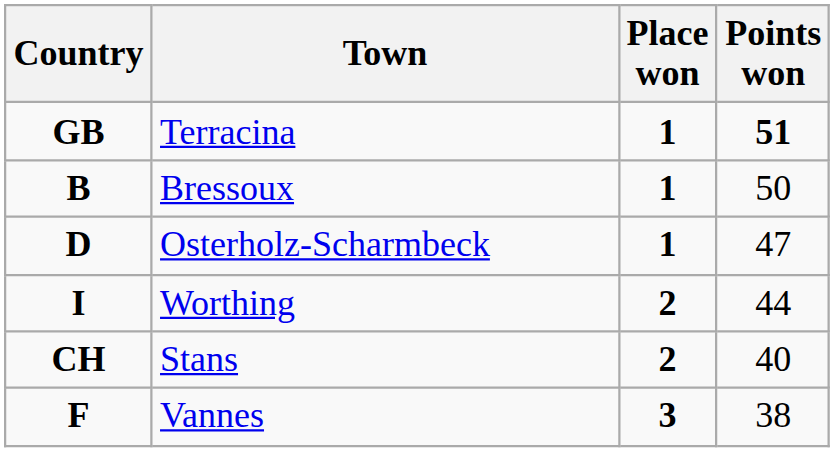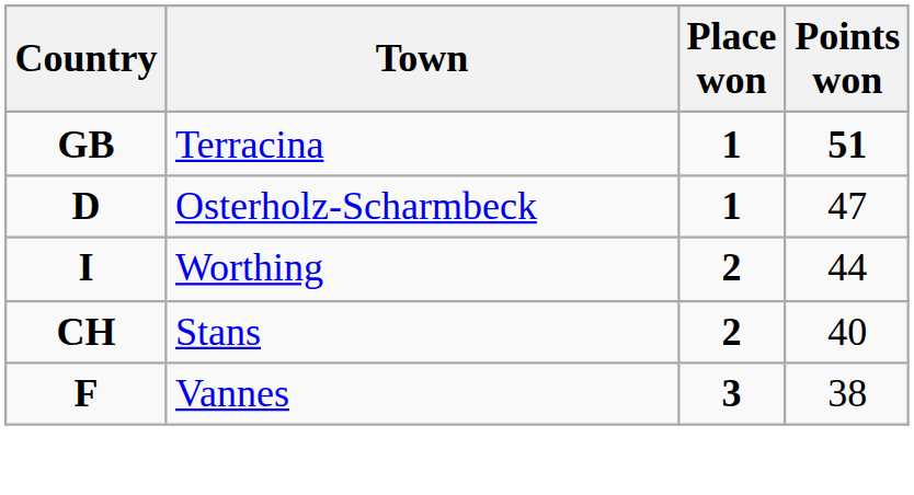- row: B | Bressoux | 1 | 50
